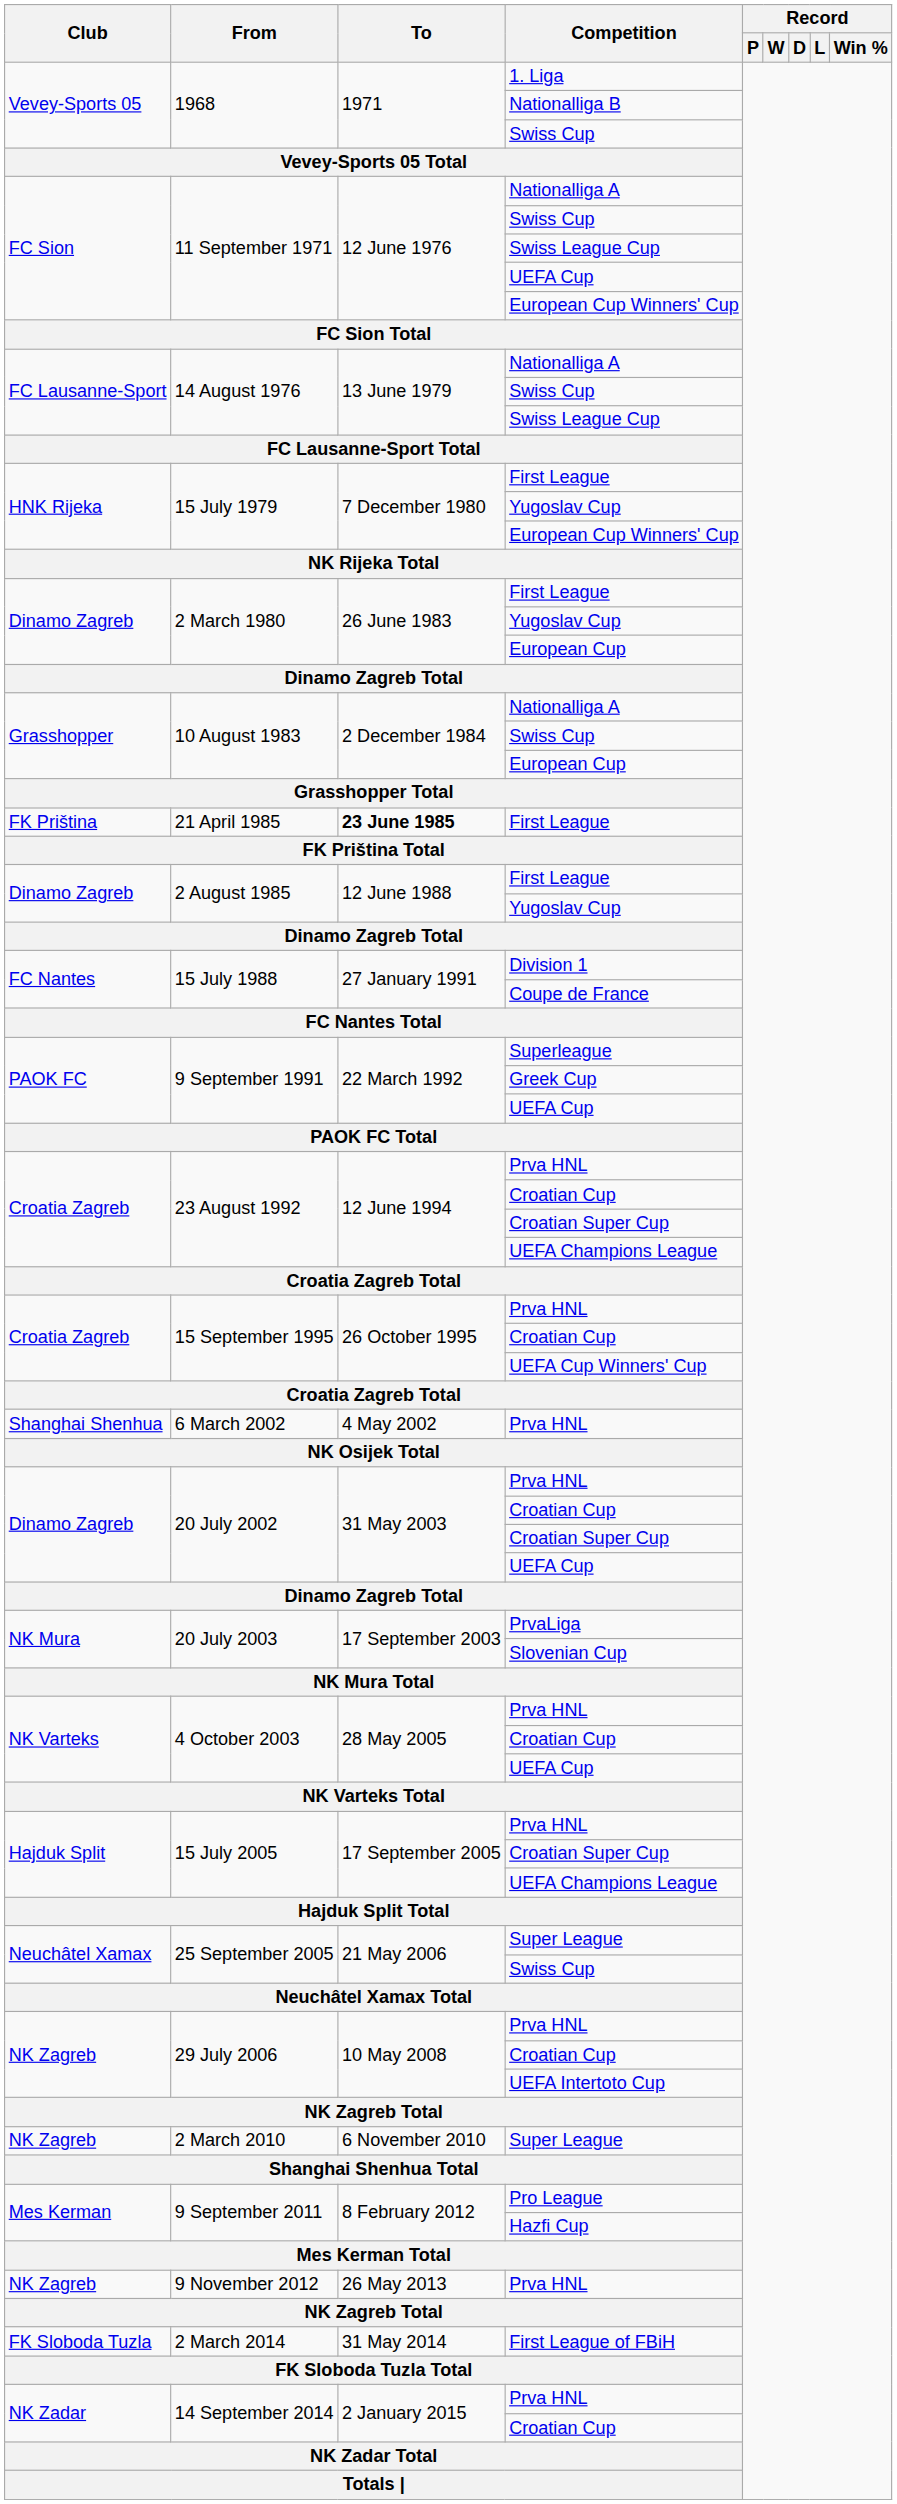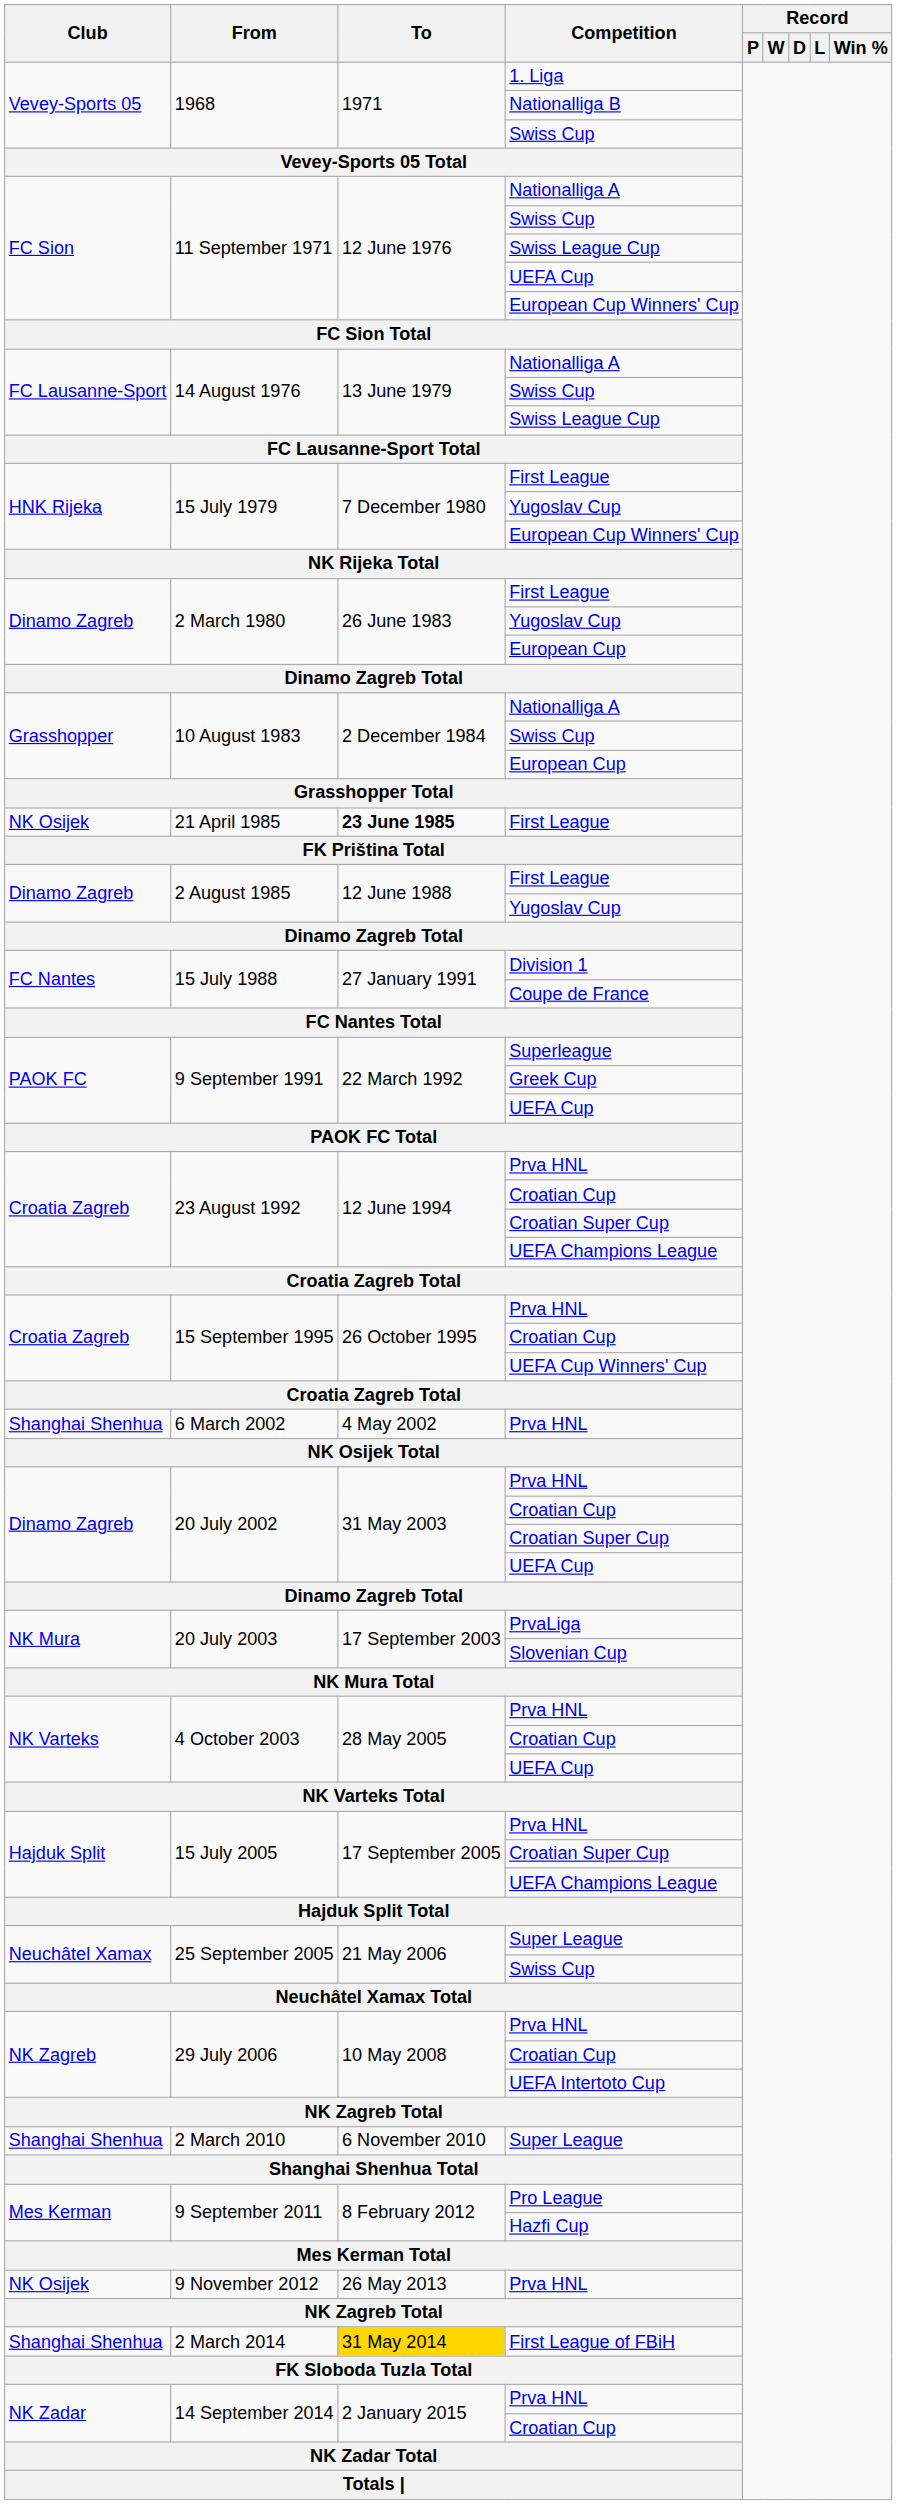21 April 1985 / First League | Club: FK Priština -> NK Osijek
2 March 2010 / Super League | Club: NK Zagreb -> Shanghai Shenhua
9 November 2012 / Prva HNL | Club: NK Zagreb -> NK Osijek
First League of FBiH | Club: FK Sloboda Tuzla -> Shanghai Shenhua
First League of FBiH | To: no background -> gold background
